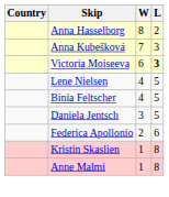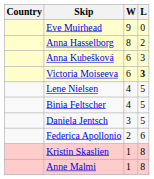+ row: Eve Muirhead | 9 | 0
Anna Kubešková | W: 7 -> 6
